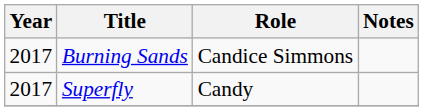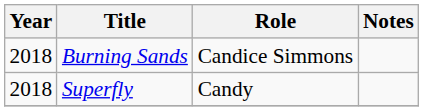Burning Sands | Year: 2017 -> 2018
Superfly | Year: 2017 -> 2018
